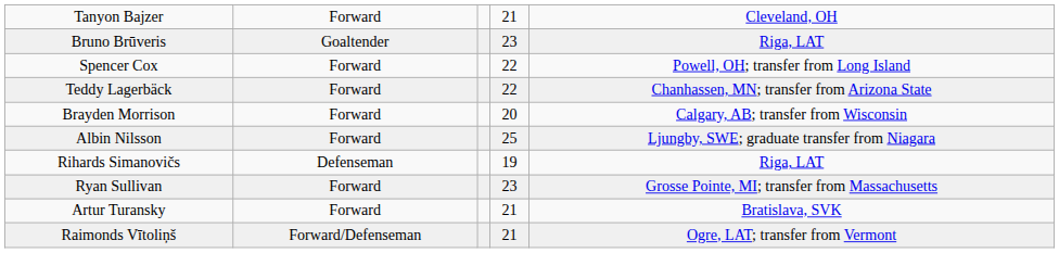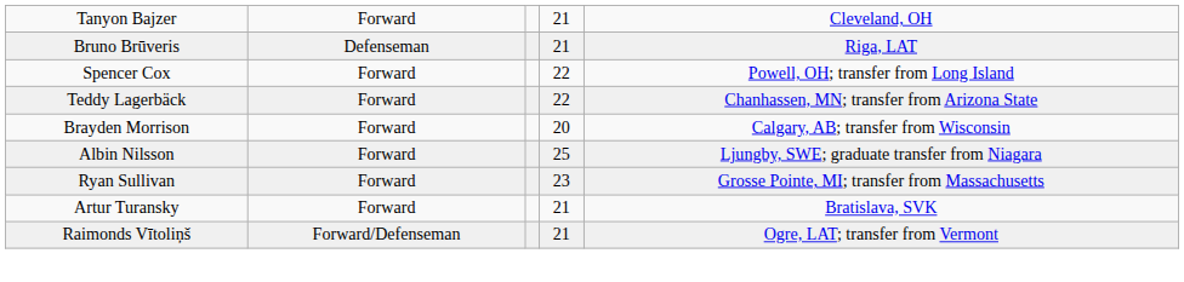Bruno Brūveris | column 2: Goaltender -> Defenseman
Bruno Brūveris | column 4: 23 -> 21
- row: Rihards Simanovičs | Defenseman | 19 | Riga, LAT
